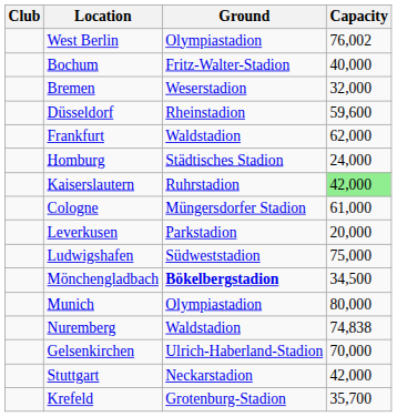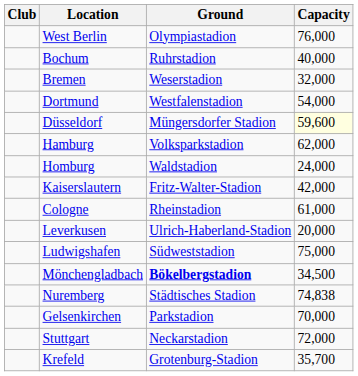West Berlin | Capacity: 76,002 -> 76,000
Bochum | Ground: Fritz-Walter-Stadion -> Ruhrstadion
+ row: Dortmund | Westfalenstadion | 54,000
Düsseldorf | Ground: Rheinstadion -> Müngersdorfer Stadion
Düsseldorf | Capacity: no background -> lightyellow background
- row: Frankfurt | Waldstadion | 62,000
+ row: Hamburg | Volksparkstadion | 62,000
Homburg | Ground: Städtisches Stadion -> Waldstadion
Kaiserslautern | Ground: Ruhrstadion -> Fritz-Walter-Stadion
Kaiserslautern | Capacity: lightgreen background -> no background
Cologne | Ground: Müngersdorfer Stadion -> Rheinstadion
Leverkusen | Ground: Parkstadion -> Ulrich-Haberland-Stadion
- row: Munich | Olympiastadion | 80,000
Nuremberg | Ground: Waldstadion -> Städtisches Stadion
Gelsenkirchen | Ground: Ulrich-Haberland-Stadion -> Parkstadion
Stuttgart | Capacity: 42,000 -> 72,000
